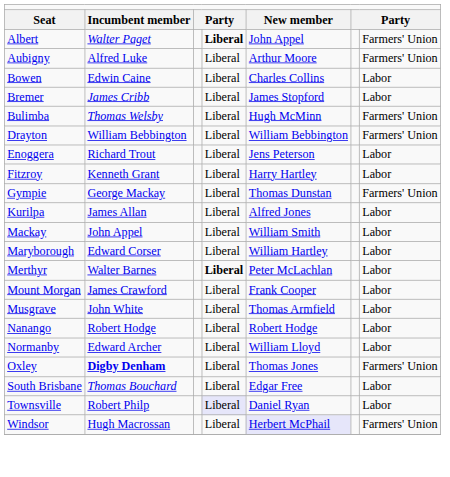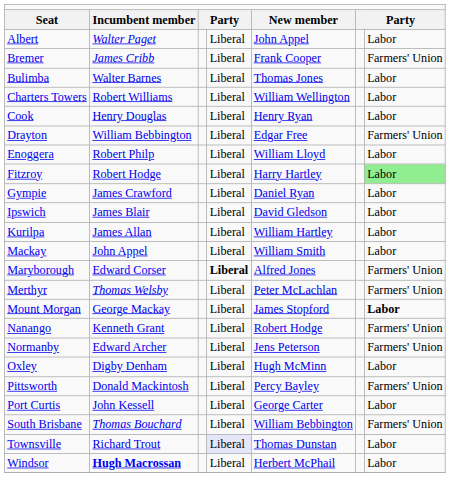Albert | column 4: bold -> normal
Albert | column 7: Farmers' Union -> Labor
- row: Aubigny | Alfred Luke | Liberal | Arthur Moore | Farmers' Union
- row: Bowen | Edwin Caine | Liberal | Charles Collins | Labor
Bremer | column 5: James Stopford -> Frank Cooper
Bremer | column 7: Labor -> Farmers' Union
Bulimba | column 2: Thomas Welsby -> Walter Barnes
Bulimba | column 5: Hugh McMinn -> Thomas Jones
Bulimba | column 7: Farmers' Union -> Labor
+ row: Charters Towers | Robert Williams | Liberal | William Wellington | Labor
+ row: Cook | Henry Douglas | Liberal | Henry Ryan | Labor
Drayton | column 5: William Bebbington -> Edgar Free
Enoggera | column 2: Richard Trout -> Robert Philp
Enoggera | column 5: Jens Peterson -> William Lloyd
Fitzroy | column 2: Kenneth Grant -> Robert Hodge
Fitzroy | column 7: no background -> lightgreen background
Gympie | column 2: George Mackay -> James Crawford
Gympie | column 5: Thomas Dunstan -> Daniel Ryan
Gympie | column 7: Farmers' Union -> Labor
+ row: Ipswich | James Blair | Liberal | David Gledson | Labor
Kurilpa | column 5: Alfred Jones -> William Hartley
Maryborough | column 4: normal -> bold
Maryborough | column 5: William Hartley -> Alfred Jones
Maryborough | column 7: Labor -> Farmers' Union
Merthyr | column 2: Walter Barnes -> Thomas Welsby
Merthyr | column 4: bold -> normal
Merthyr | column 7: Labor -> Farmers' Union
Mount Morgan | column 2: James Crawford -> George Mackay
Mount Morgan | column 5: Frank Cooper -> James Stopford
Mount Morgan | column 7: normal -> bold
- row: Musgrave | John White | Liberal | Thomas Armfield | Labor
Nanango | column 2: Robert Hodge -> Kenneth Grant
Nanango | column 7: Labor -> Farmers' Union
Normanby | column 5: William Lloyd -> Jens Peterson
Normanby | column 7: Labor -> Farmers' Union
Oxley | column 2: bold -> normal
Oxley | column 5: Thomas Jones -> Hugh McMinn
Oxley | column 7: Farmers' Union -> Labor
+ row: Pittsworth | Donald Mackintosh | Liberal | Percy Bayley | Farmers' Union
+ row: Port Curtis | John Kessell | Liberal | George Carter | Labor
South Brisbane | column 5: Edgar Free -> William Bebbington
South Brisbane | column 7: Labor -> Farmers' Union
Townsville | column 2: Robert Philp -> Richard Trout
Townsville | column 5: Daniel Ryan -> Thomas Dunstan
Windsor | column 2: normal -> bold
Windsor | column 5: lavender background -> no background
Windsor | column 7: Farmers' Union -> Labor
